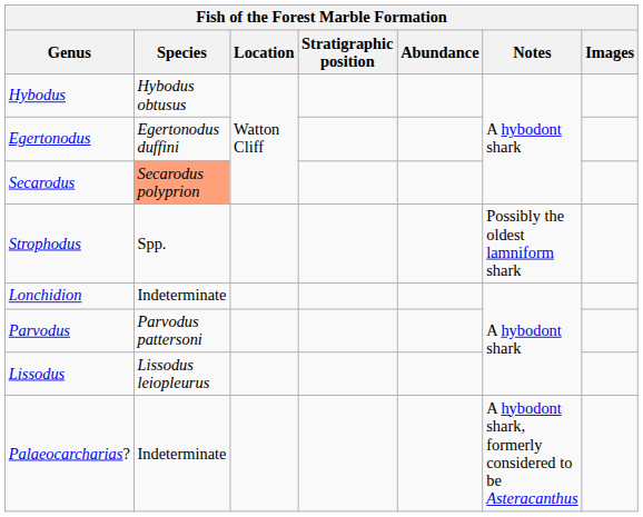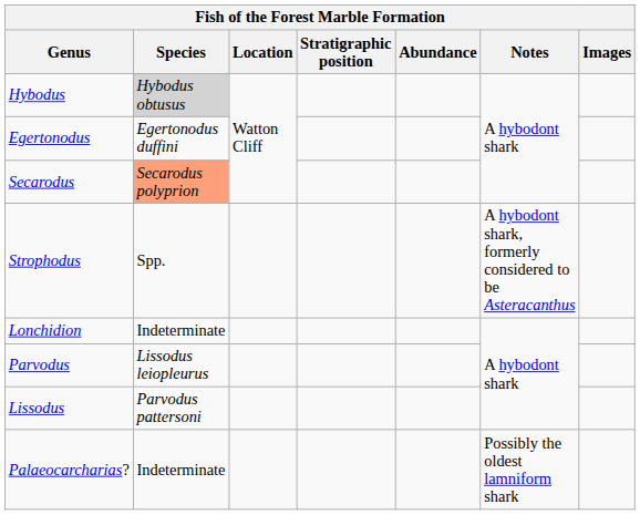Hybodus | Species: no background -> lightgrey background
Strophodus | Notes: Possibly the oldest lamniform shark -> A hybodont shark, formerly considered to be Asteracanthus
Parvodus | Species: Parvodus pattersoni -> Lissodus leiopleurus
Lissodus | Species: Lissodus leiopleurus -> Parvodus pattersoni
Palaeocarcharias? | Notes: A hybodont shark, formerly considered to be Asteracanthus -> Possibly the oldest lamniform shark
